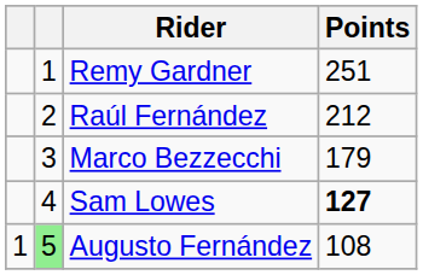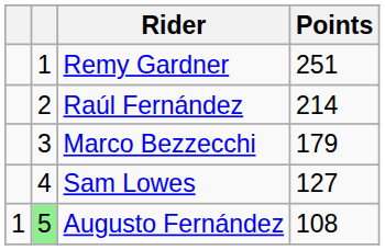Raúl Fernández | Points: 212 -> 214
Sam Lowes | Points: bold -> normal
